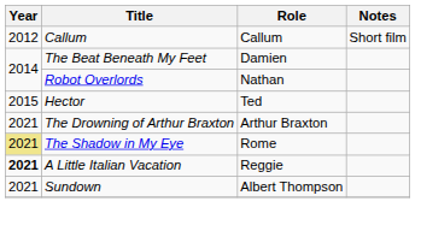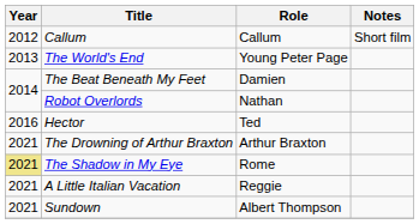+ row: 2013 | The World's End | Young Peter Page
Hector | Year: 2015 -> 2016
A Little Italian Vacation | Year: bold -> normal
